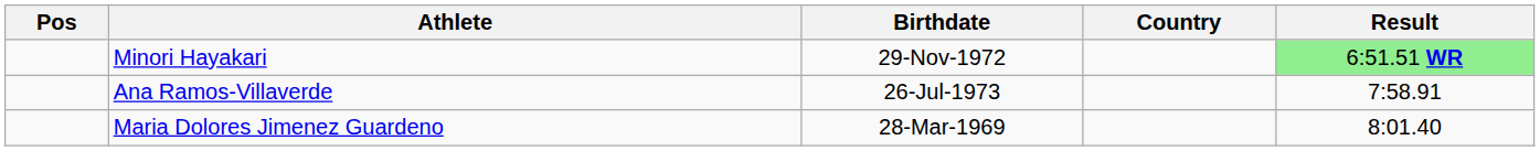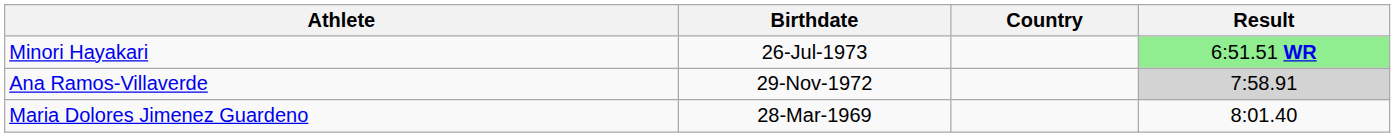- column: Pos
Minori Hayakari | Birthdate: 29-Nov-1972 -> 26-Jul-1973
Ana Ramos-Villaverde | Birthdate: 26-Jul-1973 -> 29-Nov-1972
Ana Ramos-Villaverde | Result: no background -> lightgrey background
